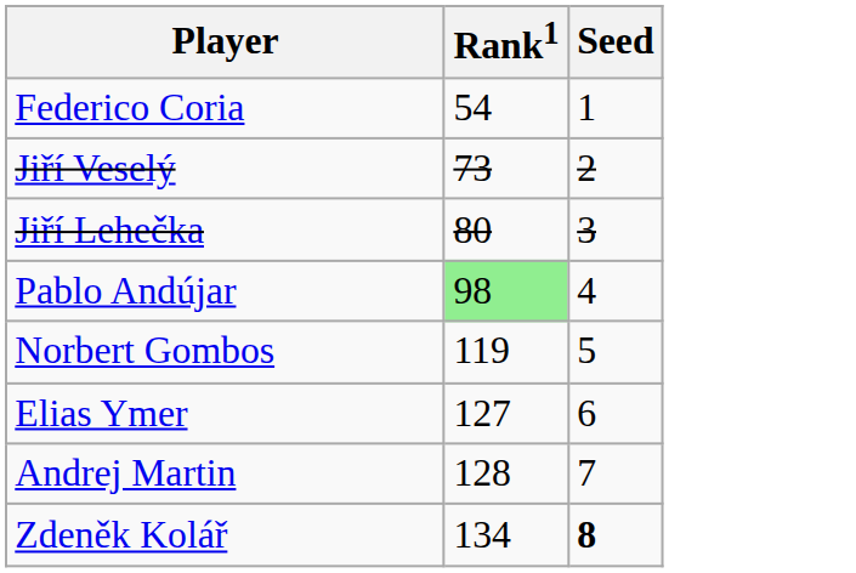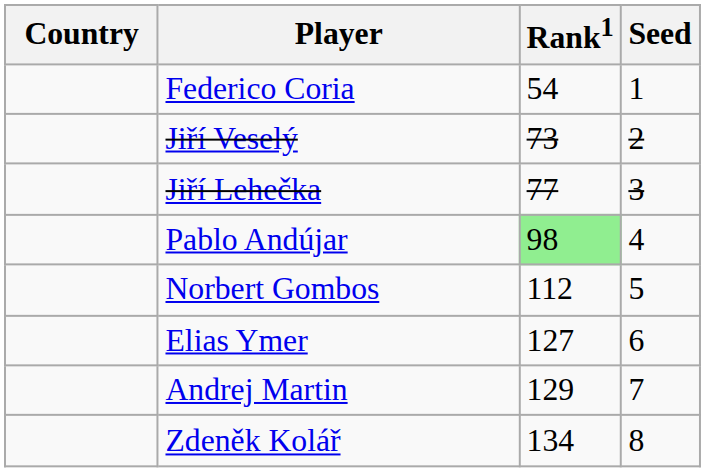+ column: Country
Jiří Lehečka | Rank1: 80 -> 77
Norbert Gombos | Rank1: 119 -> 112
Andrej Martin | Rank1: 128 -> 129
Zdeněk Kolář | Seed: bold -> normal
